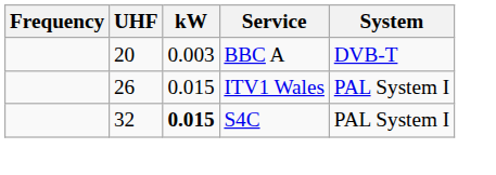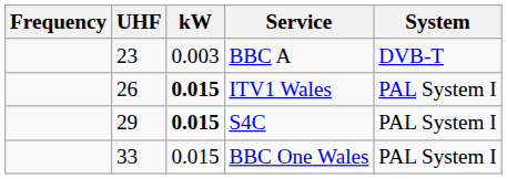BBC A | UHF: 20 -> 23
ITV1 Wales | kW: normal -> bold
S4C | UHF: 32 -> 29
+ row: 33 | 0.015 | BBC One Wales | PAL System I
